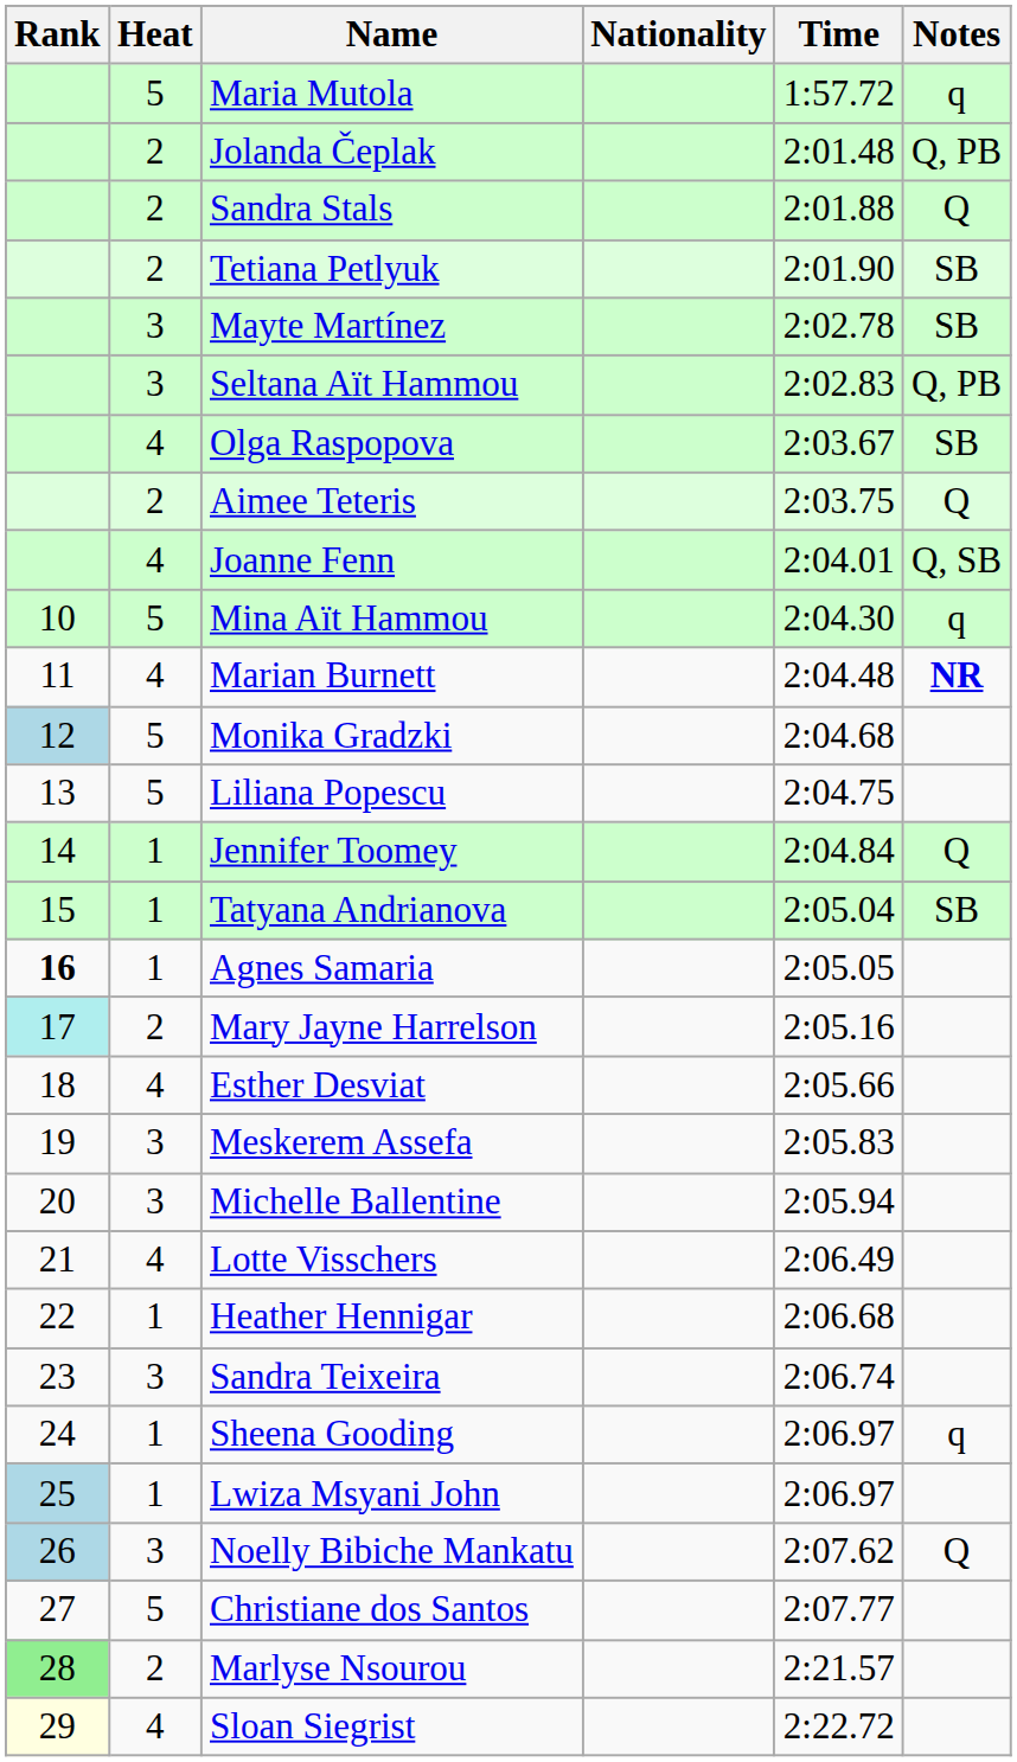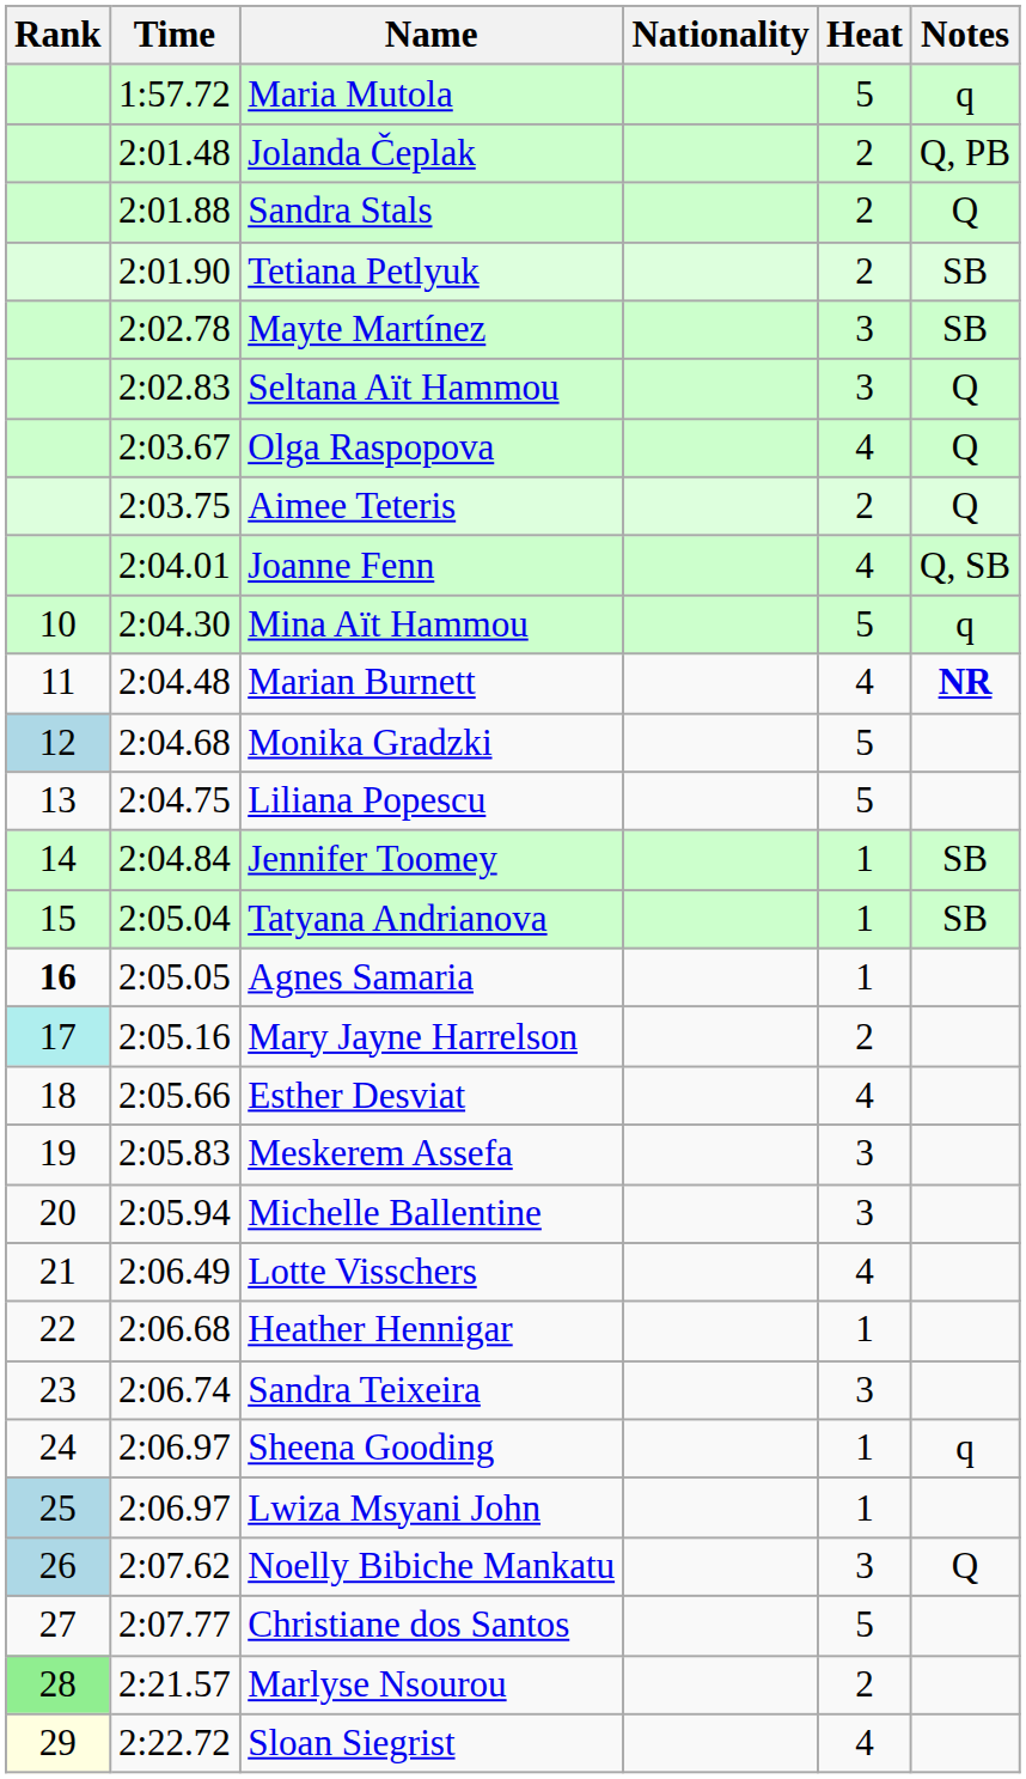columns swapped: Heat <-> Time
Seltana Aït Hammou | Notes: Q, PB -> Q
Olga Raspopova | Notes: SB -> Q
Jennifer Toomey | Notes: Q -> SB
